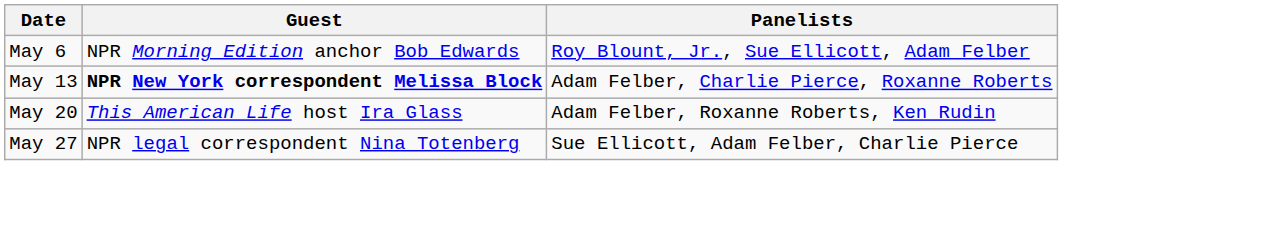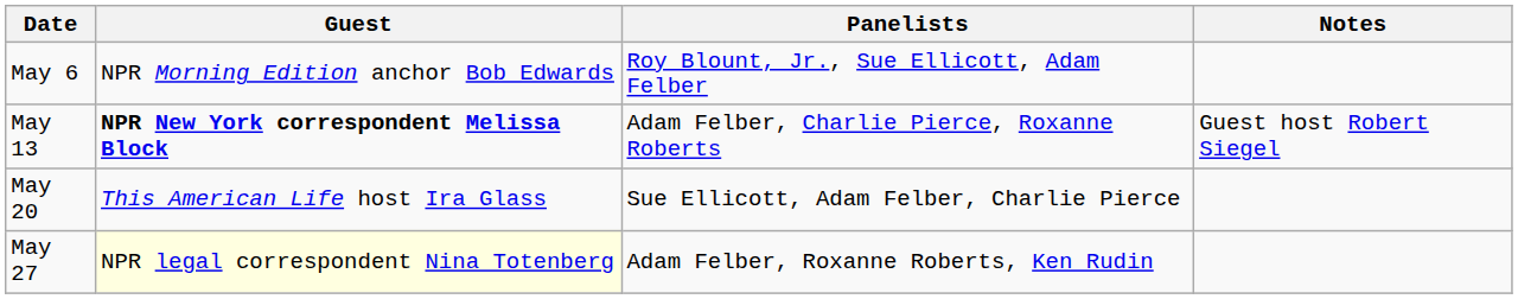+ column: Notes | Guest host Robert Siegel
May 20 | Panelists: Adam Felber, Roxanne Roberts, Ken Rudin -> Sue Ellicott, Adam Felber, Charlie Pierce
May 27 | Guest: no background -> lightyellow background
May 27 | Panelists: Sue Ellicott, Adam Felber, Charlie Pierce -> Adam Felber, Roxanne Roberts, Ken Rudin
